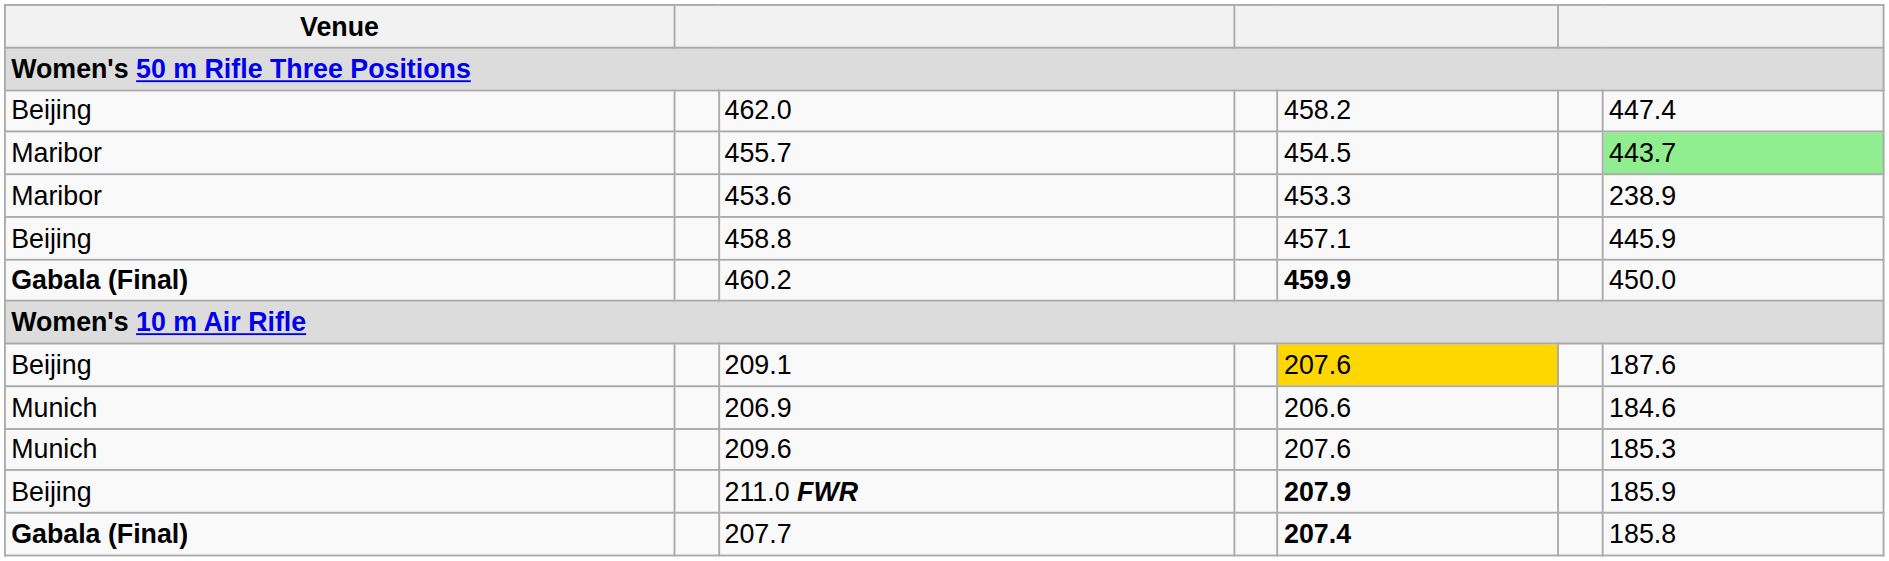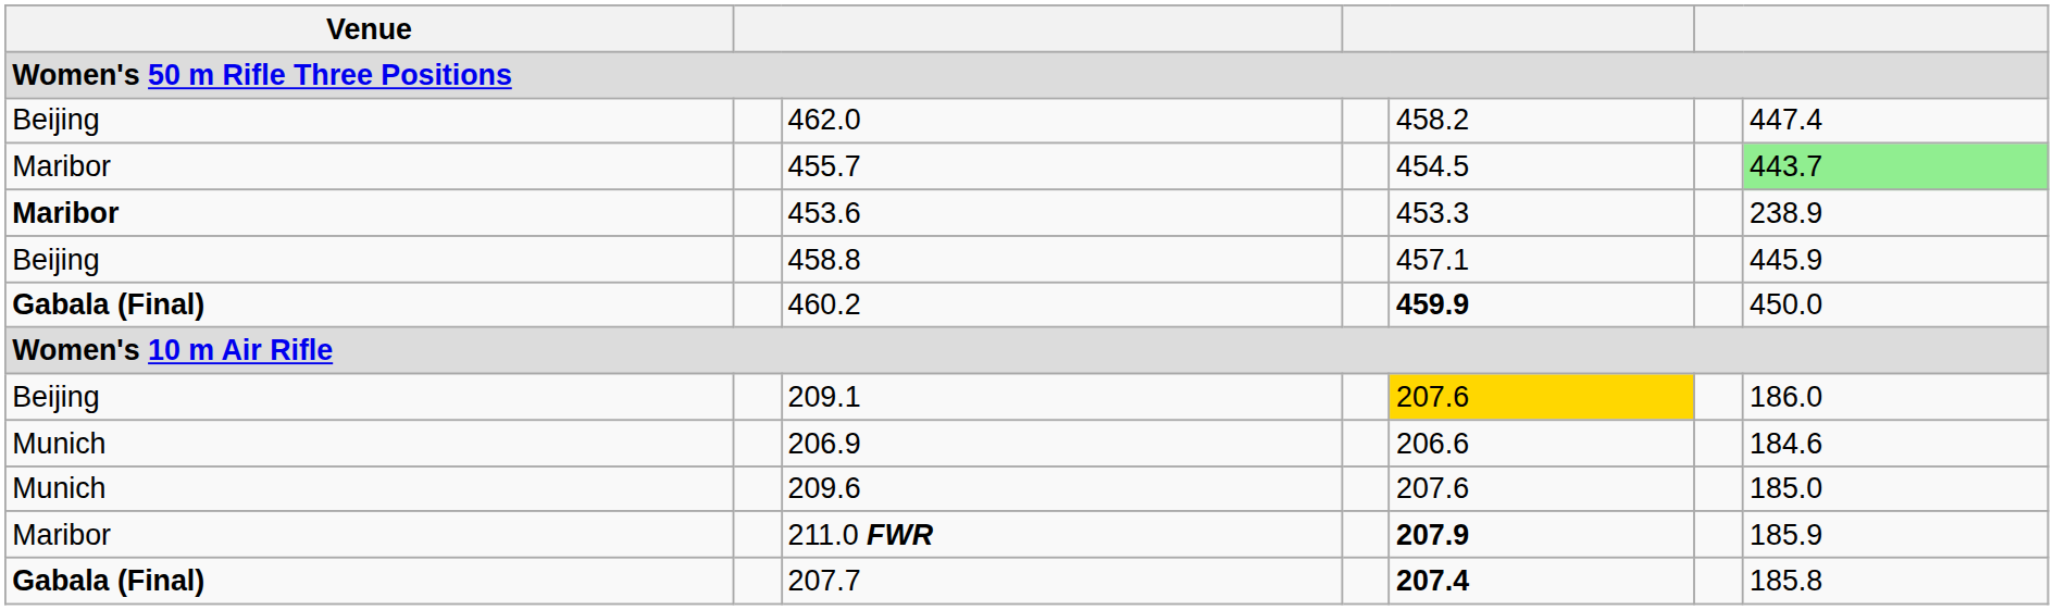453.6 | Venue: normal -> bold
209.1 | column 7: 187.6 -> 186.0
209.6 | column 7: 185.3 -> 185.0
211.0 FWR | Venue: Beijing -> Maribor
